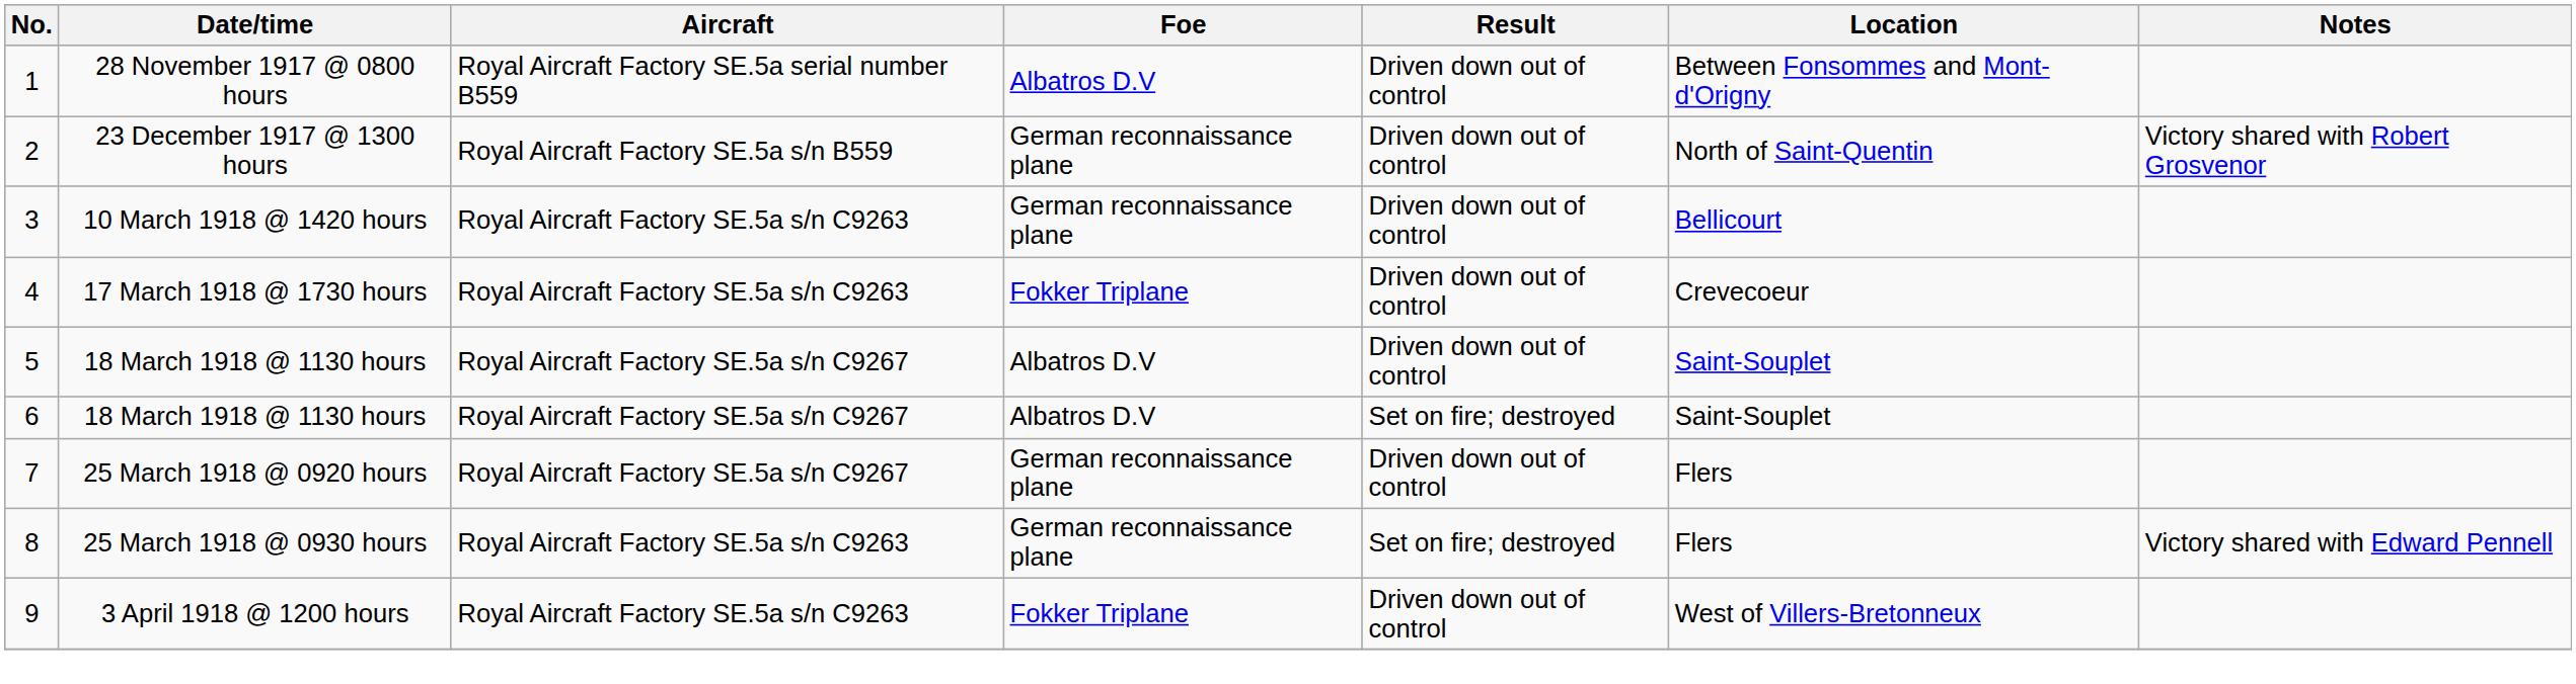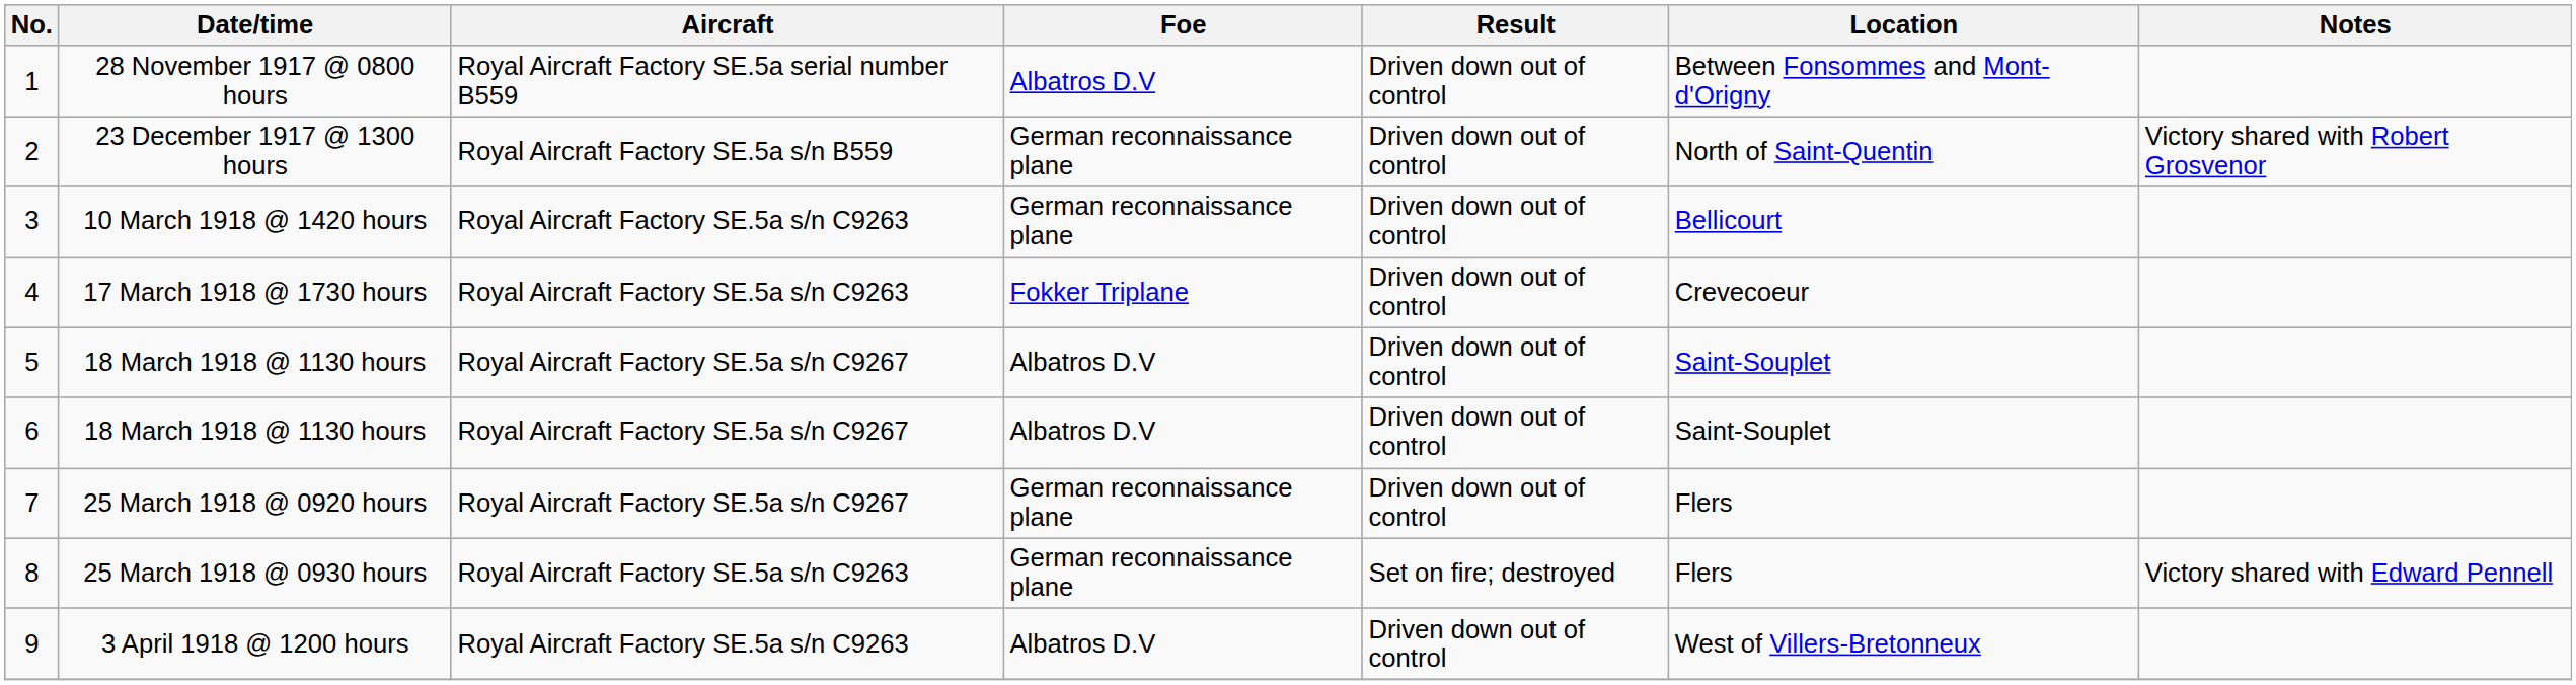6 | Result: Set on fire; destroyed -> Driven down out of control
9 | Foe: Fokker Triplane -> Albatros D.V
